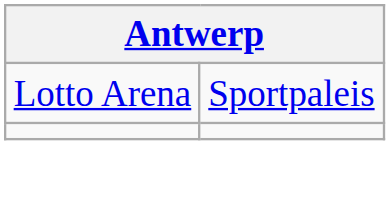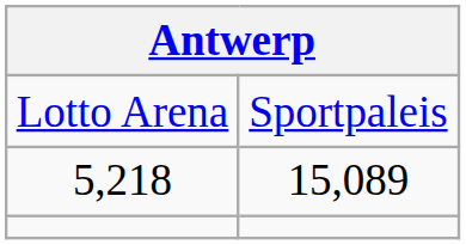+ row: 5,218 | 15,089
